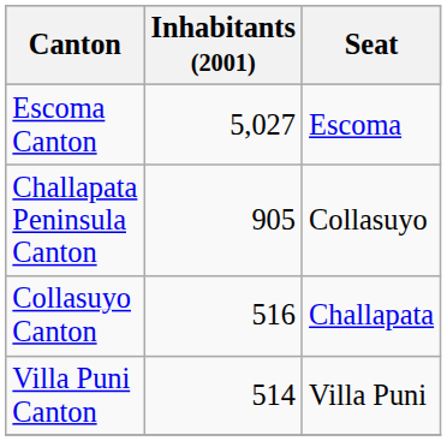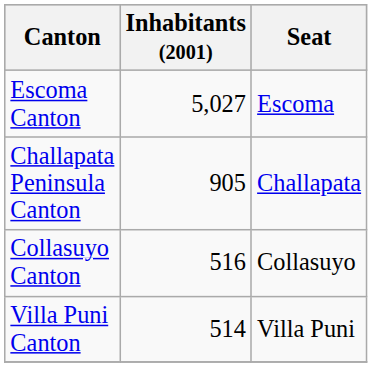Challapata Peninsula Canton | Seat: Collasuyo -> Challapata
Collasuyo Canton | Seat: Challapata -> Collasuyo
